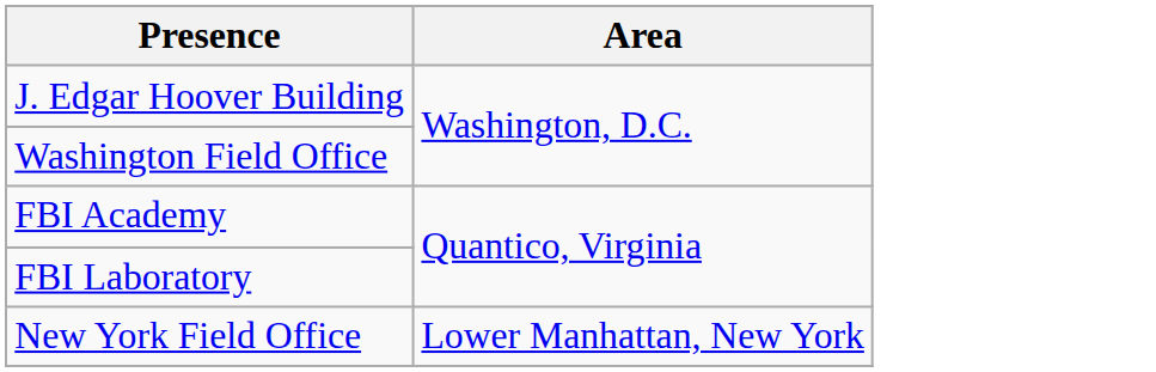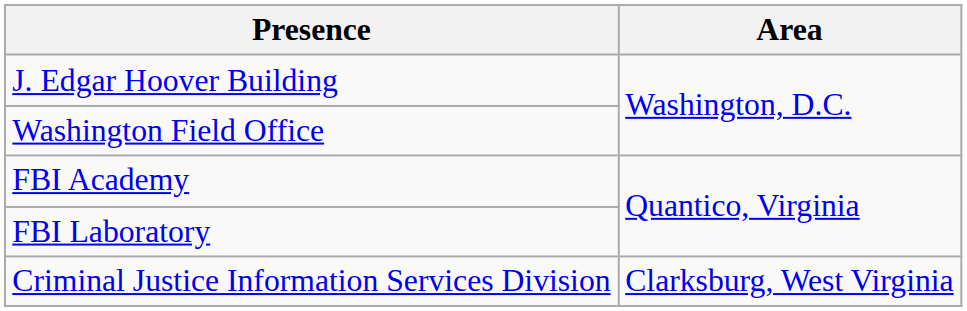- row: New York Field Office | Lower Manhattan, New York
+ row: Criminal Justice Information Services Division | Clarksburg, West Virginia
